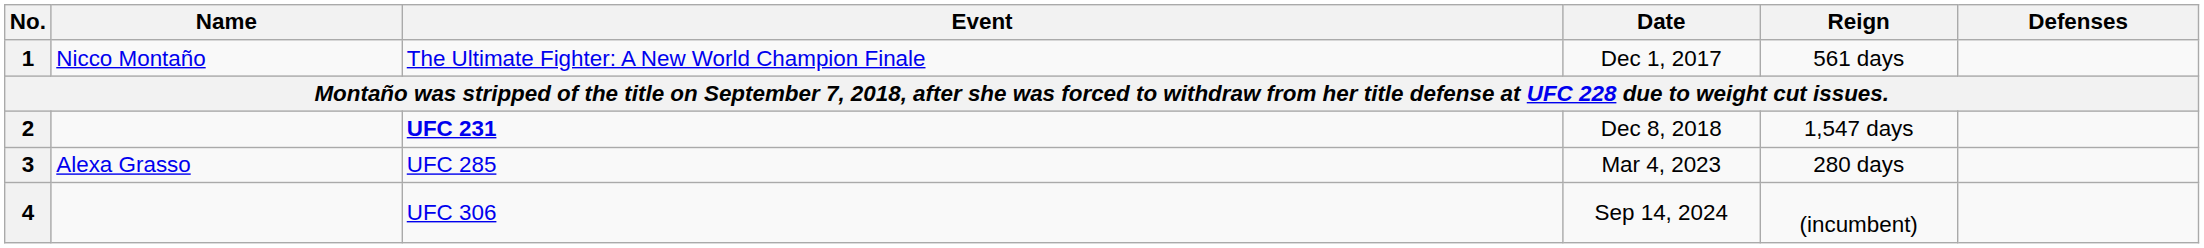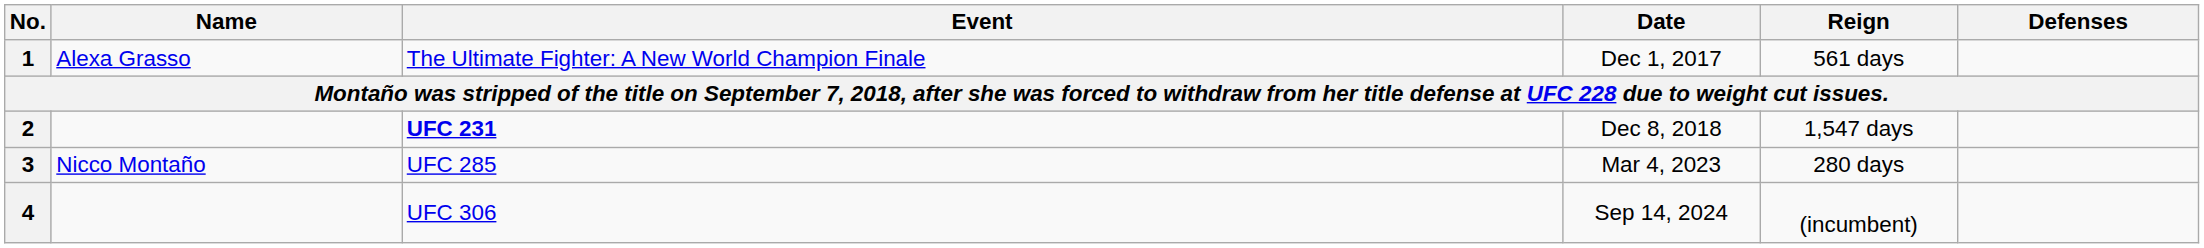1 | Name: Nicco Montaño -> Alexa Grasso
3 | Name: Alexa Grasso -> Nicco Montaño
